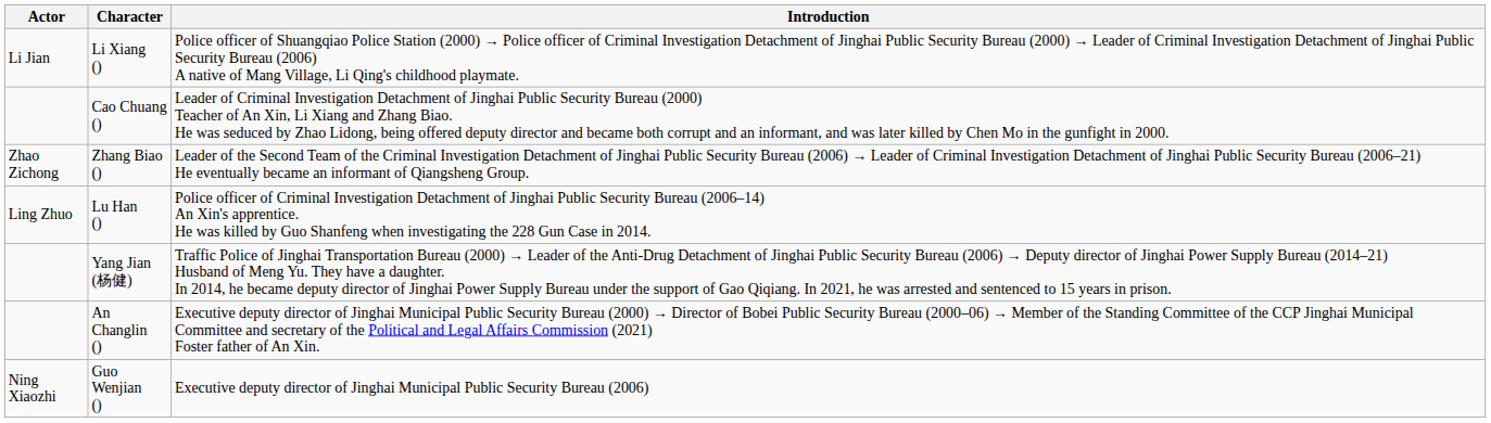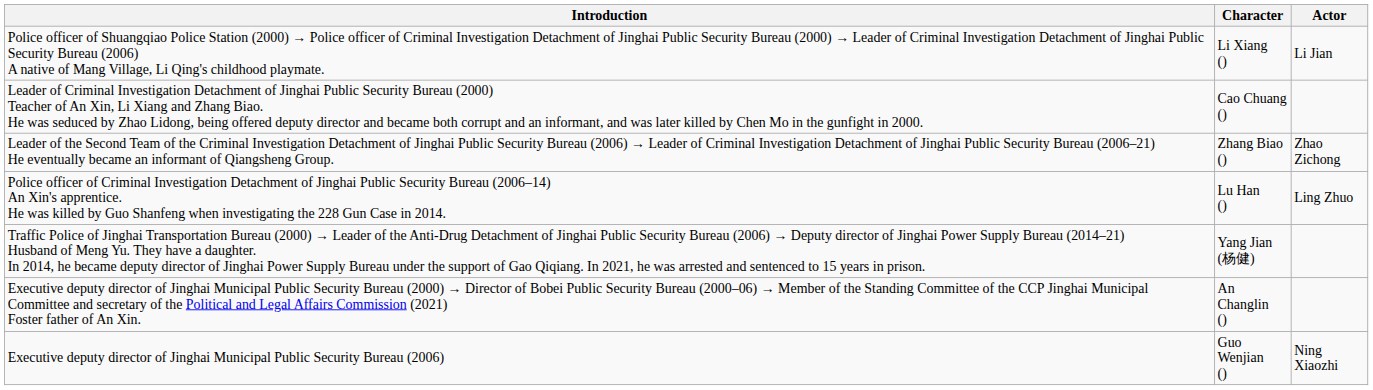columns swapped: Actor <-> Introduction
